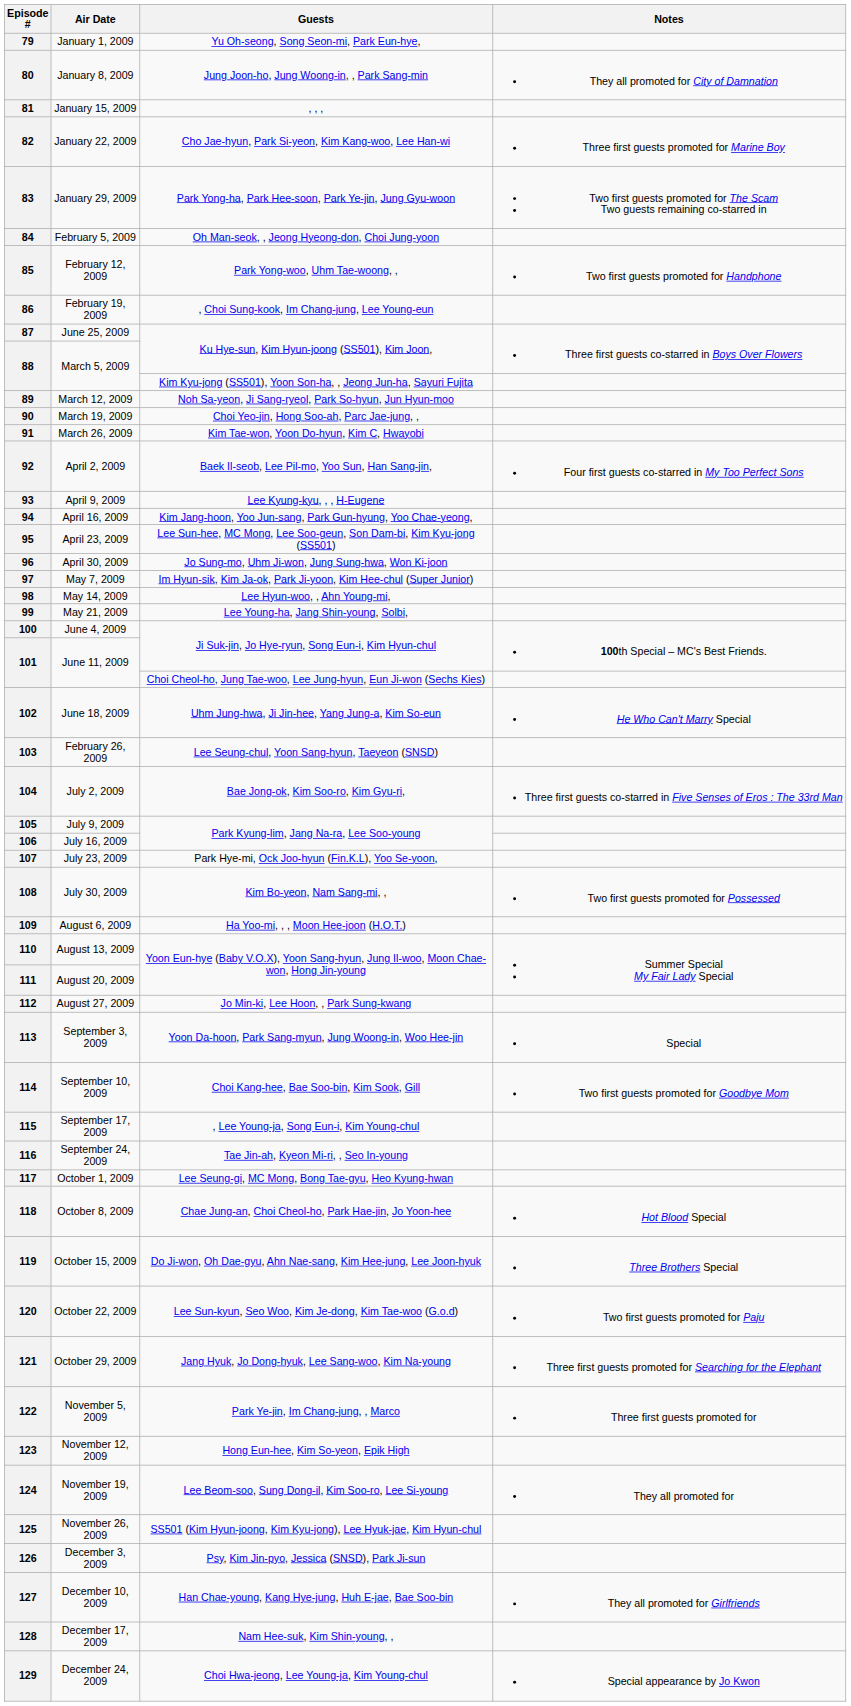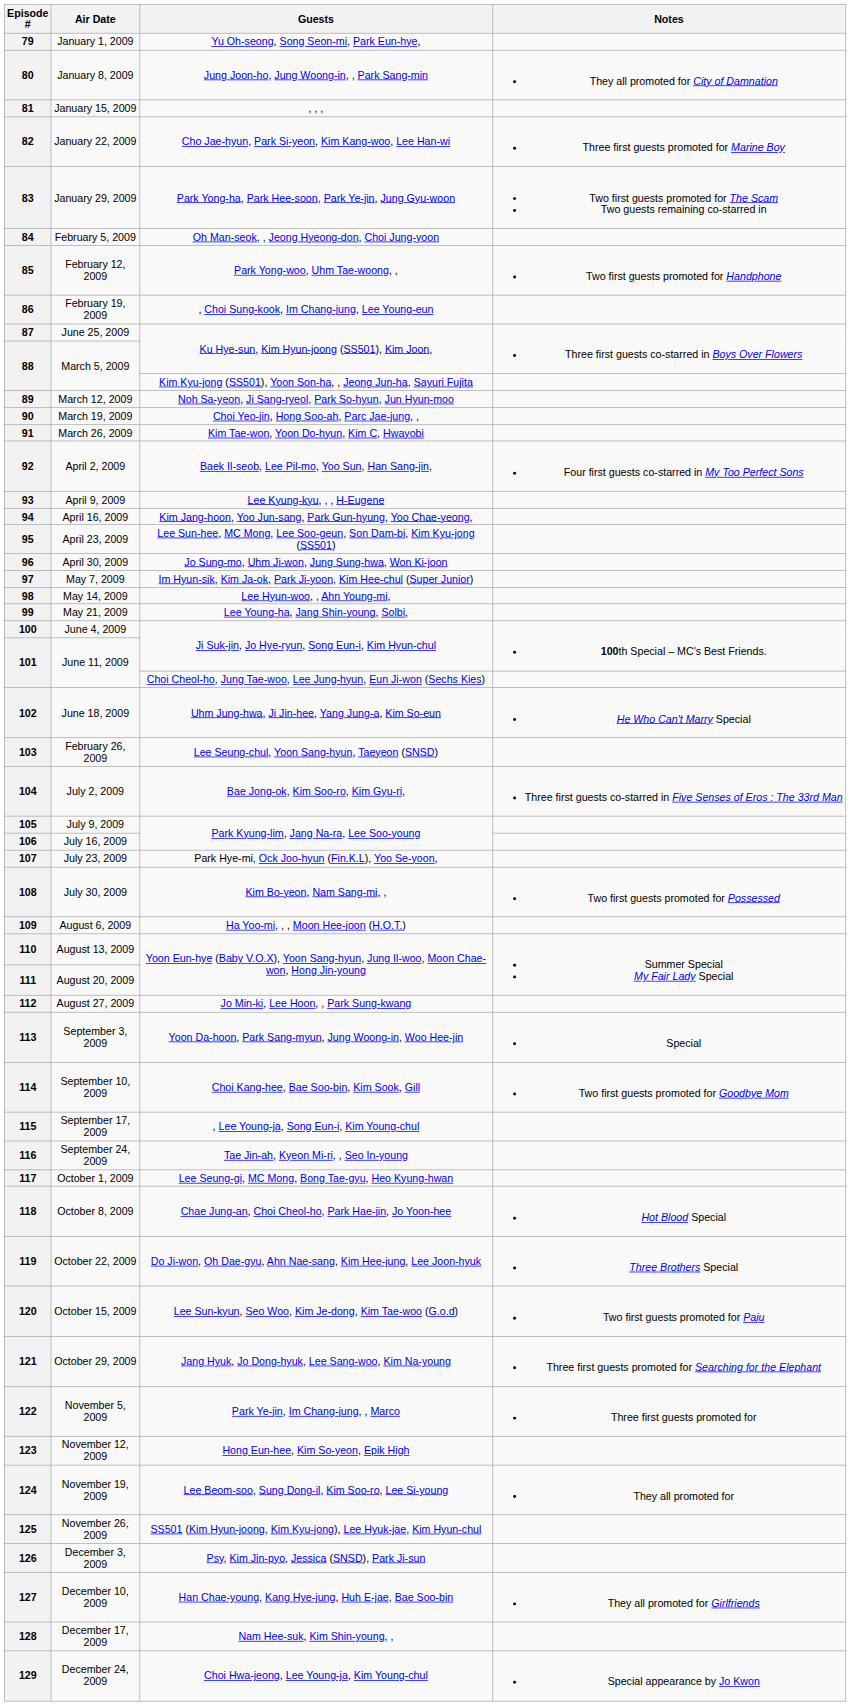119 | Air Date: October 15, 2009 -> October 22, 2009
120 | Air Date: October 22, 2009 -> October 15, 2009
